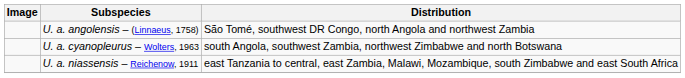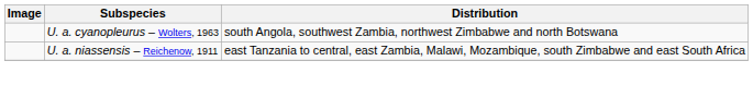- row: U. a. angolensis – (Linnaeus, 1758) | São Tomé, southwest DR Congo, north Angola and northwest Zambia
